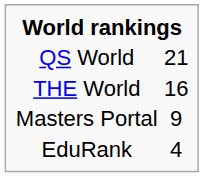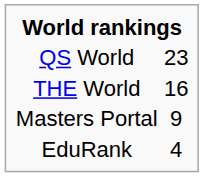QS World | column 2: 21 -> 23
